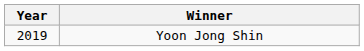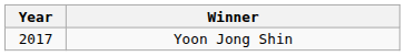Yoon Jong Shin | Year: 2019 -> 2017
